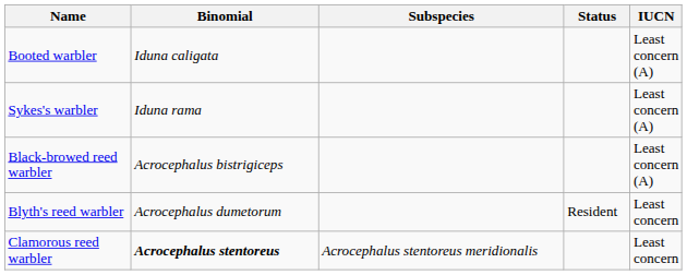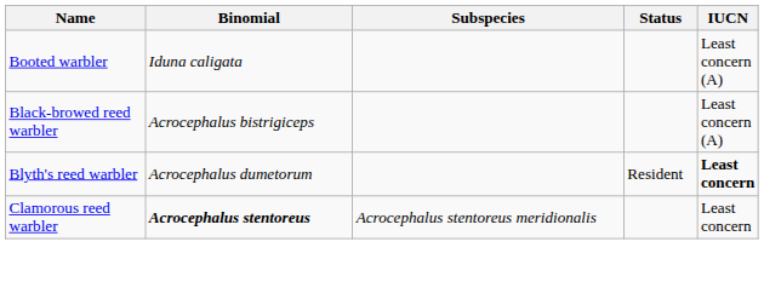- row: Sykes's warbler | Iduna rama | Least concern (A)
Blyth's reed warbler | IUCN: normal -> bold
